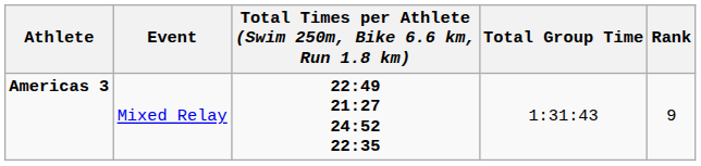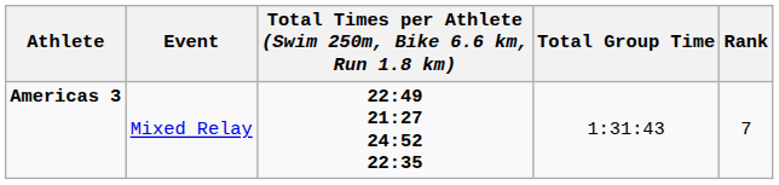Americas 3 | Rank: 9 -> 7
